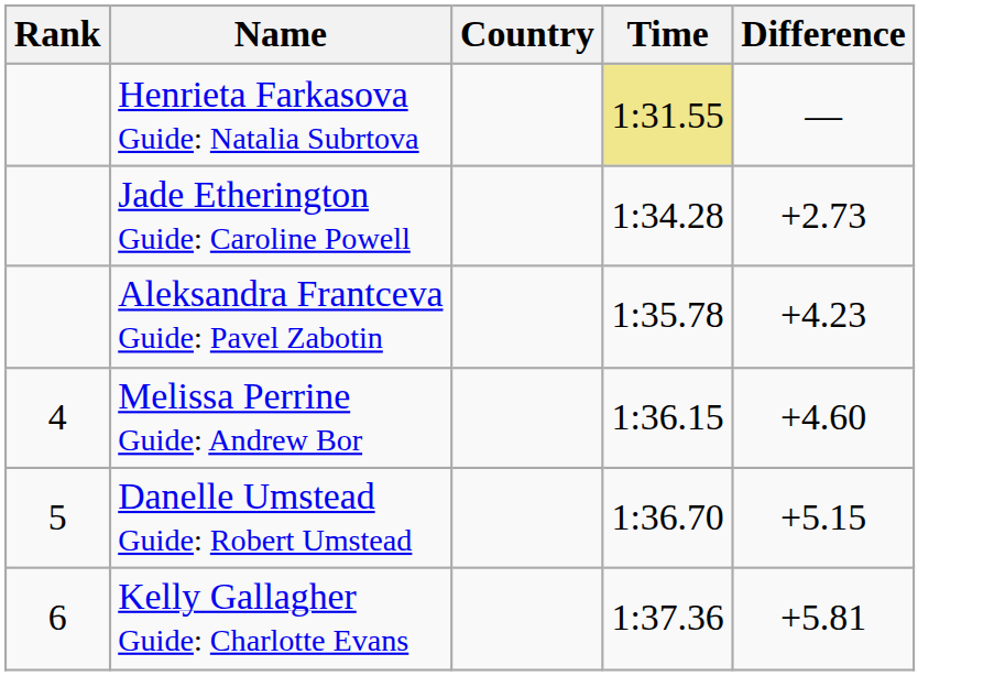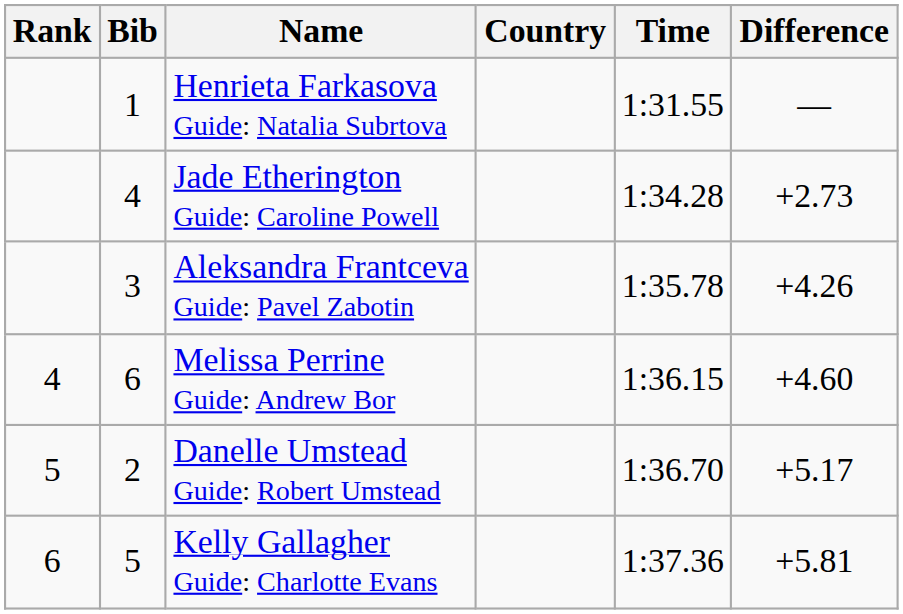+ column: Bib | 1 | 4 | 3 | 6 | 2 | 5
Henrieta Farkasova Guide: Natalia Subrtova | Time: khaki background -> no background
Aleksandra Frantceva Guide: Pavel Zabotin | Difference: +4.23 -> +4.26
Danelle Umstead Guide: Robert Umstead | Difference: +5.15 -> +5.17
